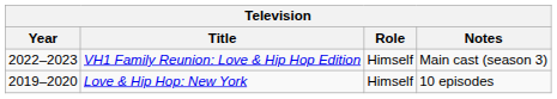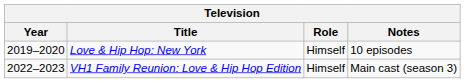rows swapped: Love & Hip Hop: New York <-> VH1 Family Reunion: Love & Hip Hop Edition
